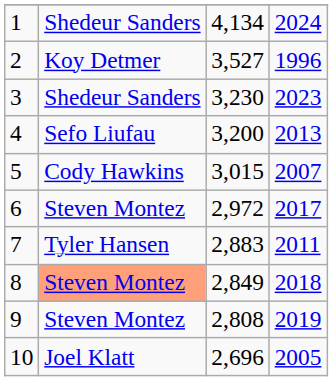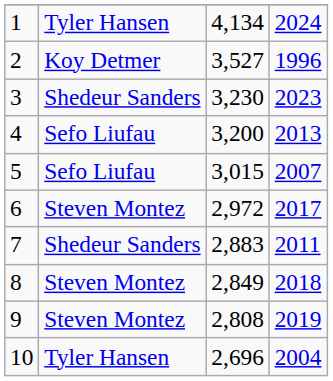1 | column 2: Shedeur Sanders -> Tyler Hansen
5 | column 2: Cody Hawkins -> Sefo Liufau
7 | column 2: Tyler Hansen -> Shedeur Sanders
8 | column 2: lightsalmon background -> no background
10 | column 2: Joel Klatt -> Tyler Hansen
10 | column 4: 2005 -> 2004
